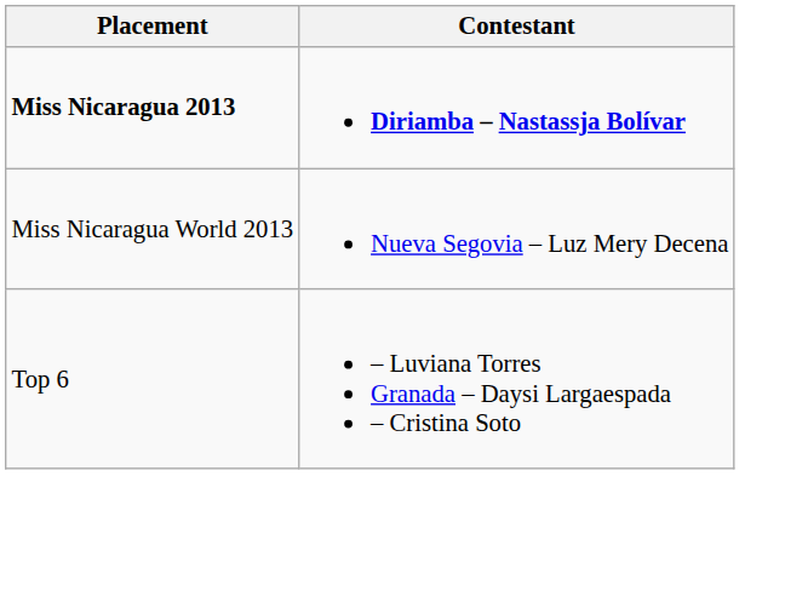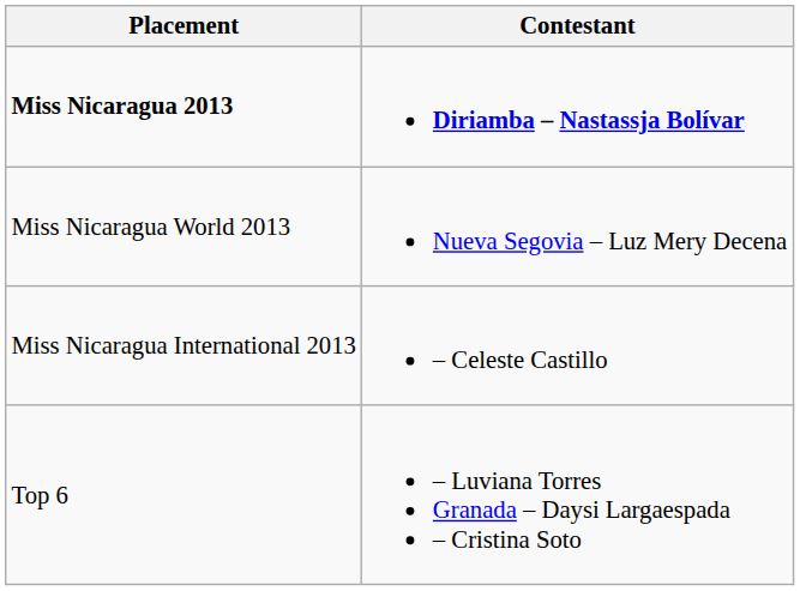+ row: Miss Nicaragua International 2013 | – Celeste Castillo
